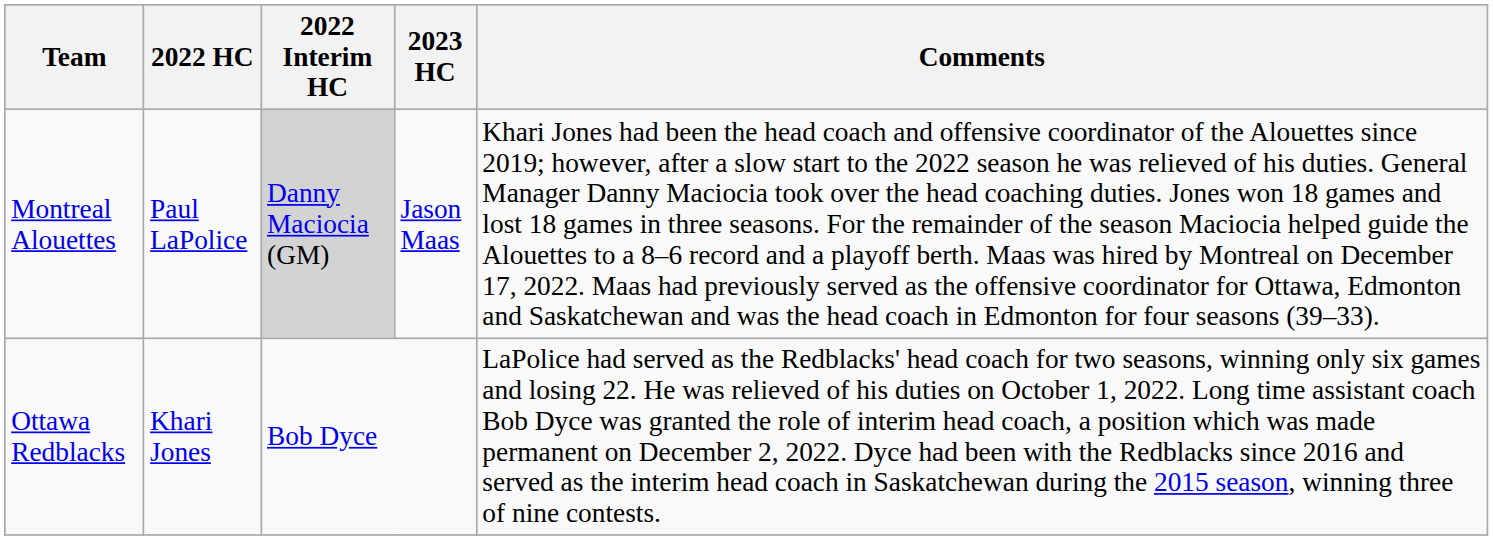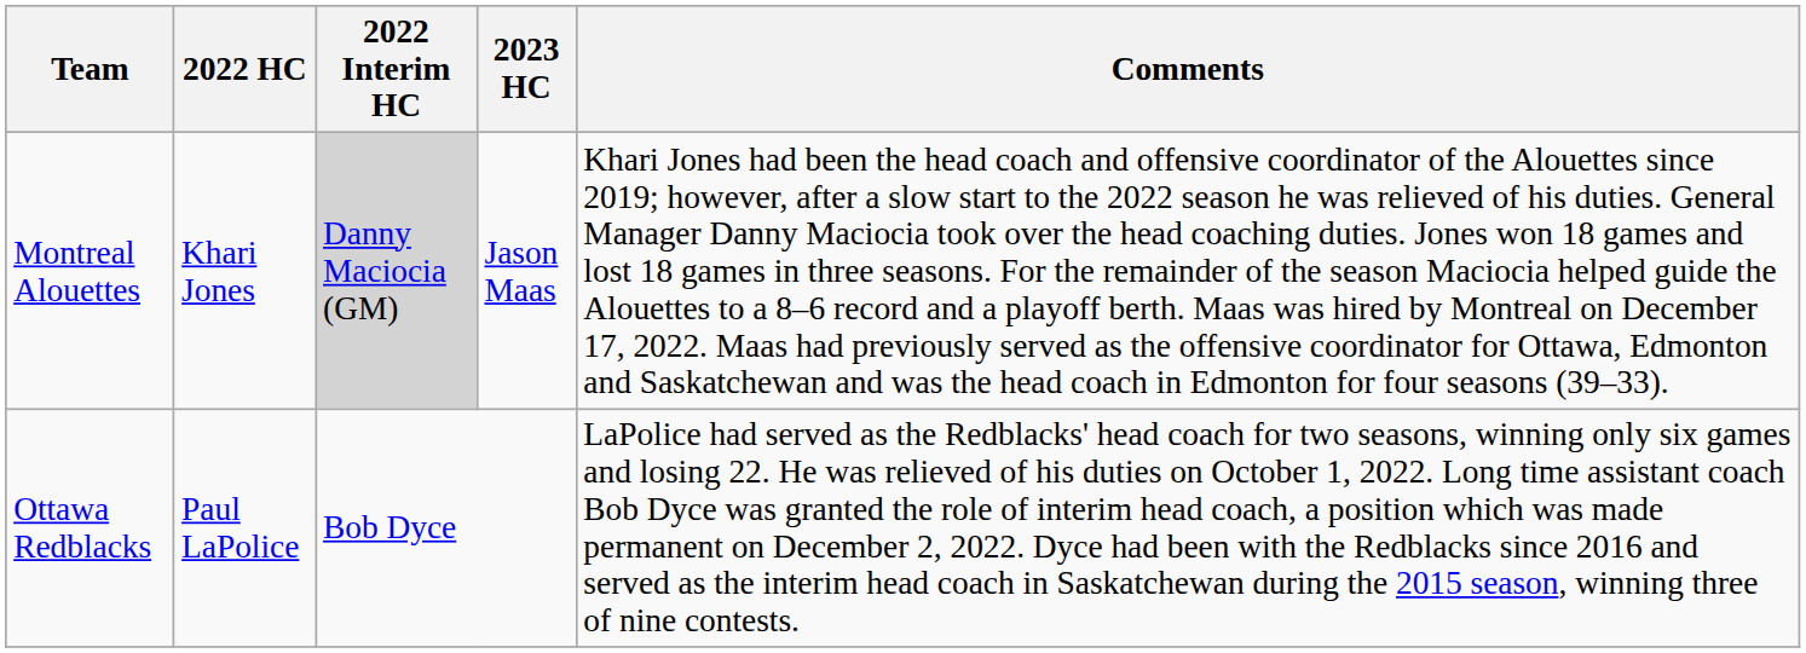Montreal Alouettes | 2022 HC: Paul LaPolice -> Khari Jones
Ottawa Redblacks | 2022 HC: Khari Jones -> Paul LaPolice
